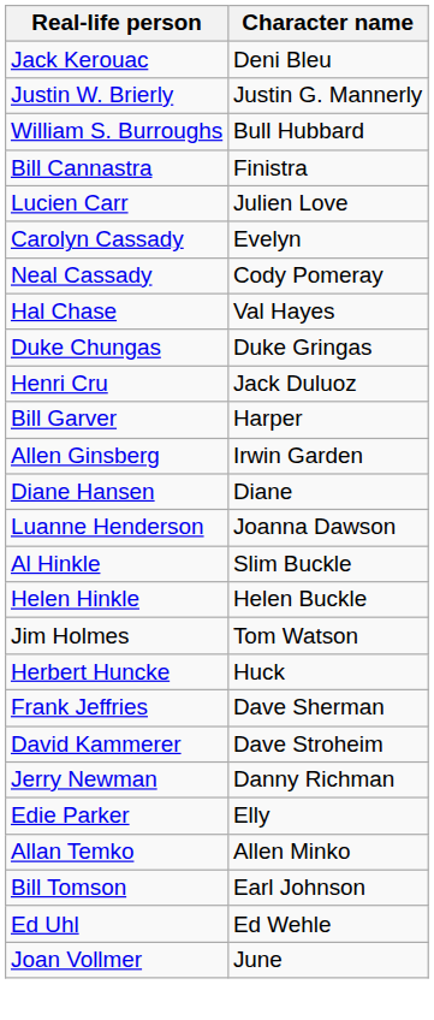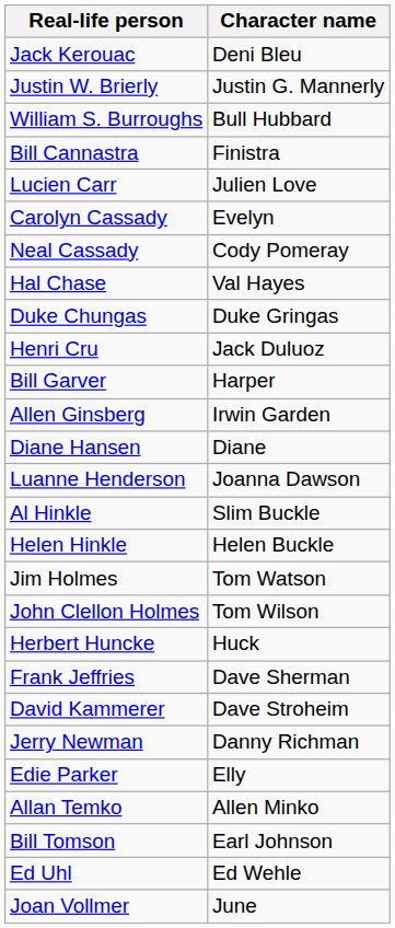+ row: John Clellon Holmes | Tom Wilson
